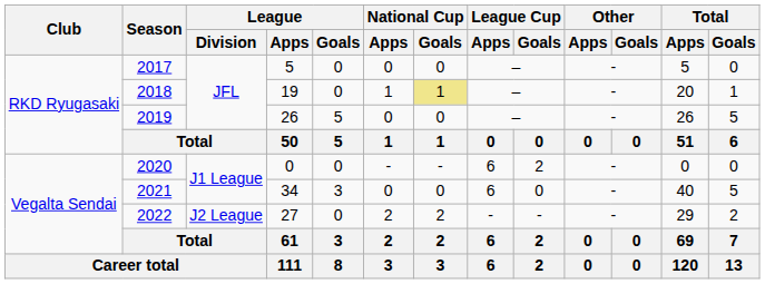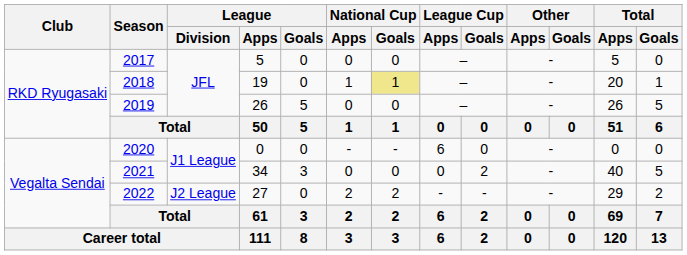2020 | League Cup / Goals: 2 -> 0
2021 | League Cup / Apps: 6 -> 0
2021 | League Cup / Goals: 0 -> 2
